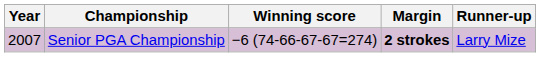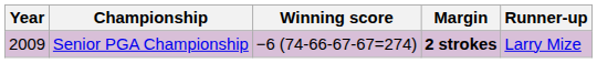Senior PGA Championship | Year: 2007 -> 2009
